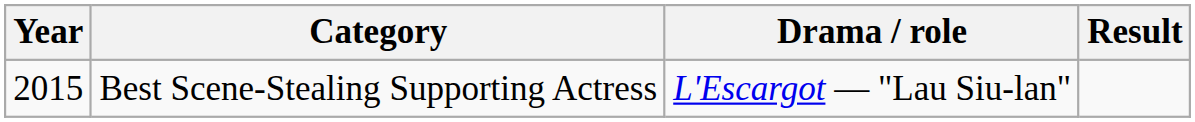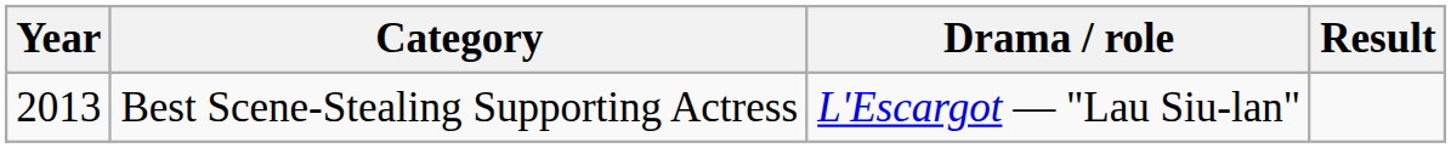Best Scene-Stealing Supporting Actress | Year: 2015 -> 2013
